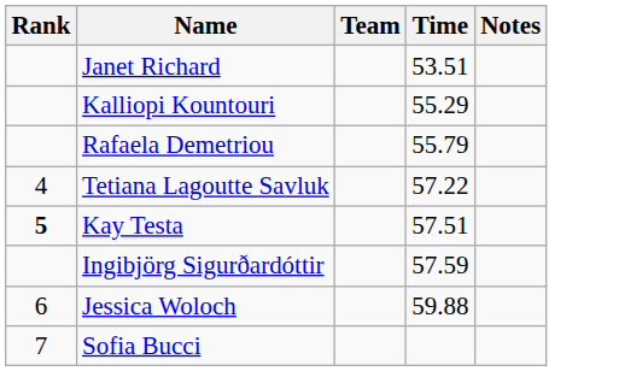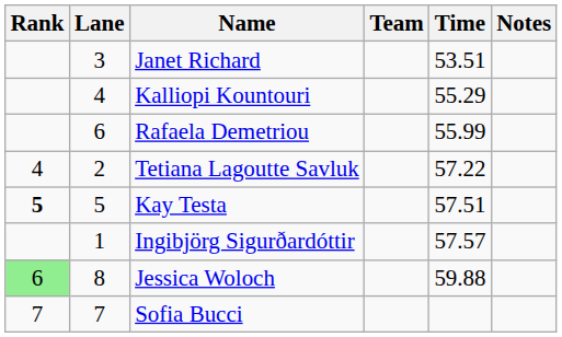+ column: Lane | 3 | 4 | 6 | 2 | 5 | 1 | 8 | 7
Rafaela Demetriou | Time: 55.79 -> 55.99
Ingibjörg Sigurðardóttir | Time: 57.59 -> 57.57
Jessica Woloch | Rank: no background -> lightgreen background
